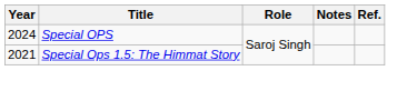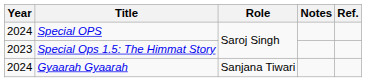Special Ops 1.5: The Himmat Story | Year: 2021 -> 2023
+ row: 2024 | Gyaarah Gyaarah | Sanjana Tiwari
